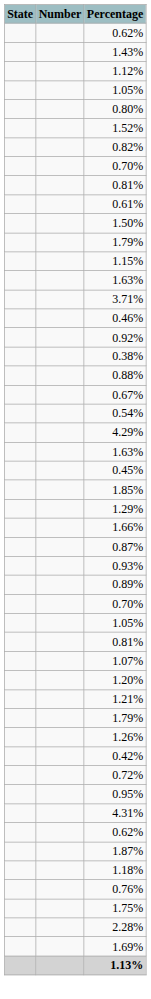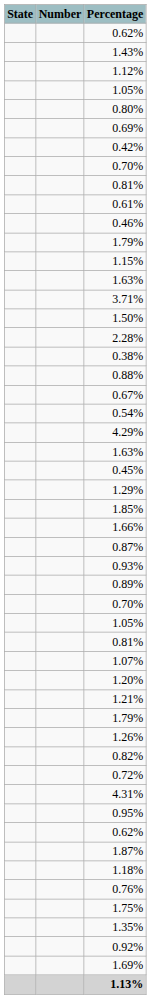- row: 1.52%
+ row: 0.69%
rows swapped: 0.82% <-> 0.42%
rows swapped: 0.46% <-> 1.50%
rows swapped: 0.92% <-> 2.28%
rows swapped: 1.29% <-> 1.85%
rows swapped: 4.31% <-> 0.95%
+ row: 1.35%
